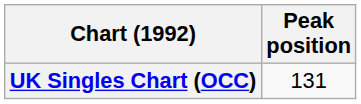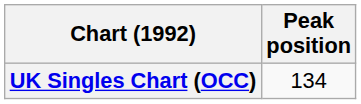UK Singles Chart (OCC) | Peak position: 131 -> 134
